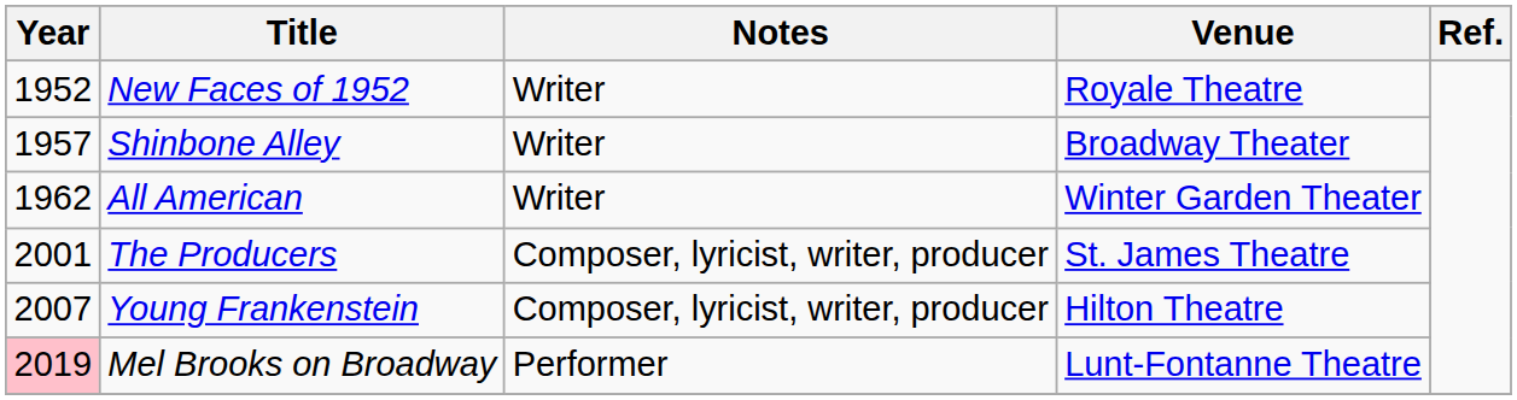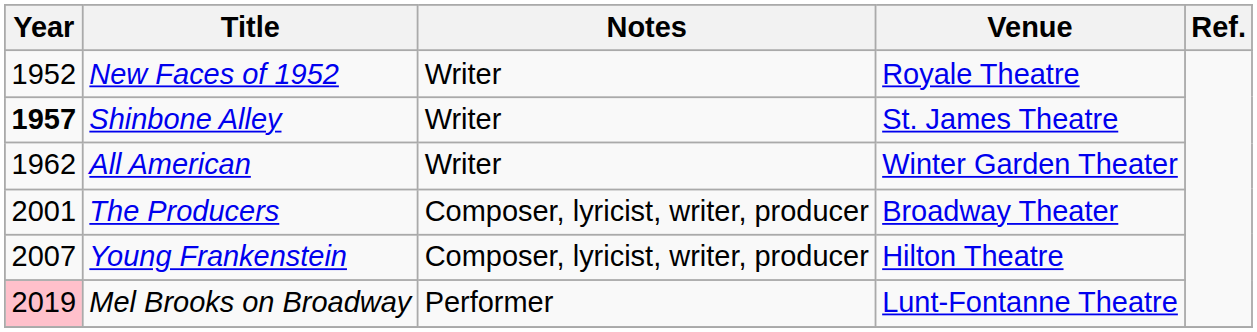Shinbone Alley | Year: normal -> bold
Shinbone Alley | Venue: Broadway Theater -> St. James Theatre
The Producers | Venue: St. James Theatre -> Broadway Theater
